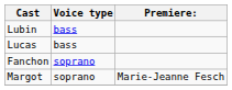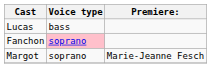- row: Lubin | bass
Fanchon | Voice type: no background -> pink background
